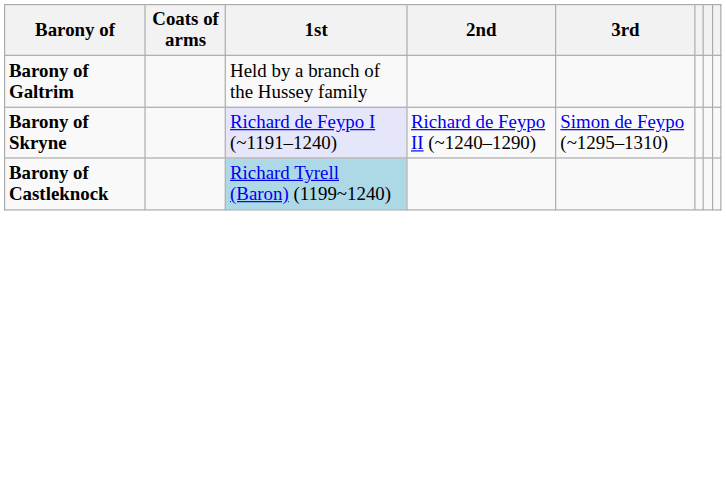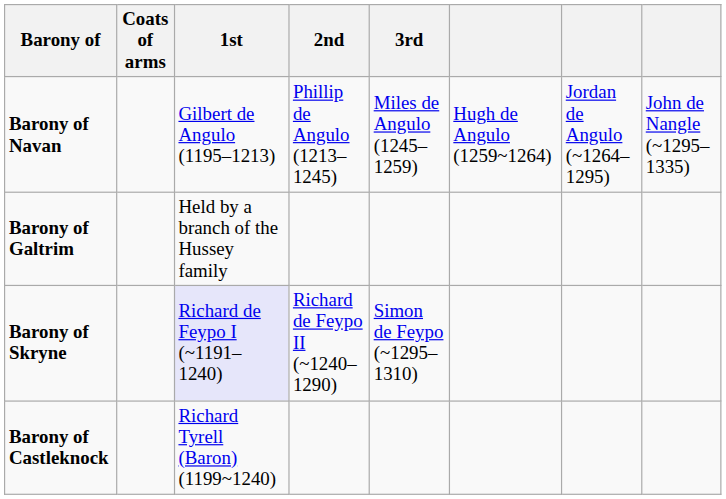+ row: Barony of Navan | Gilbert de Angulo (1195–1213) | Phillip de Angulo (1213–1245) | Miles de Angulo (1245–1259) | Hugh de Angulo (1259~1264) | Jordan de Angulo (~1264–1295) | John de Nangle (~1295–1335)
Barony of Castleknock | 1st: lightblue background -> no background
